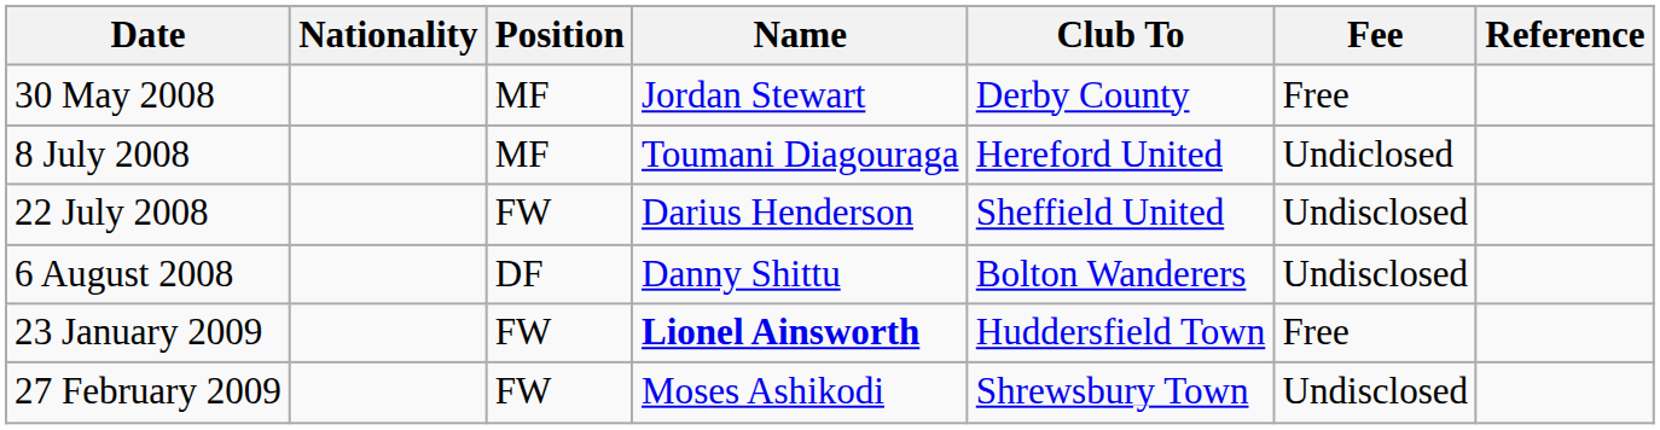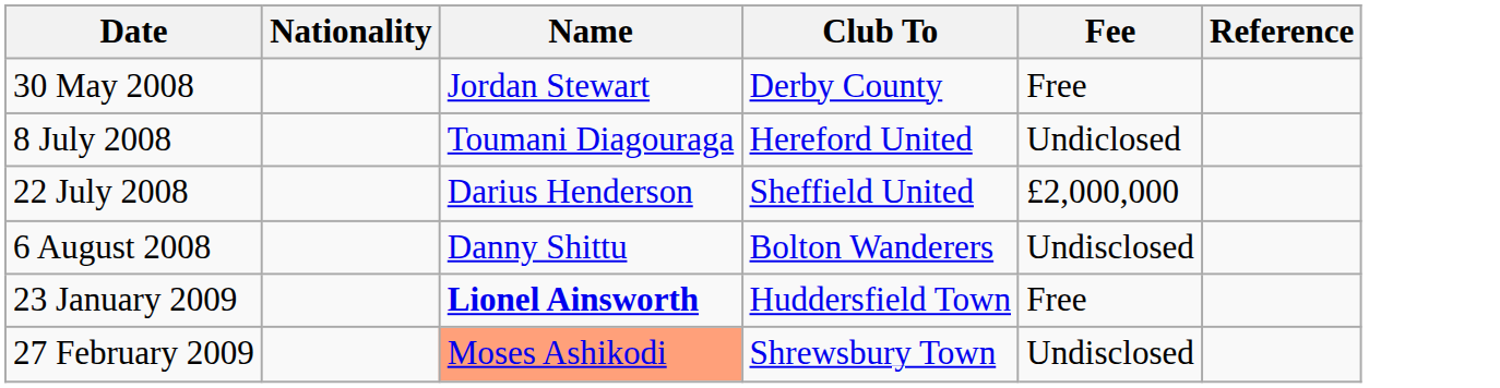- column: Position | MF | MF | FW | DF | FW | FW
22 July 2008 | Fee: Undisclosed -> £2,000,000
27 February 2009 | Name: no background -> lightsalmon background
